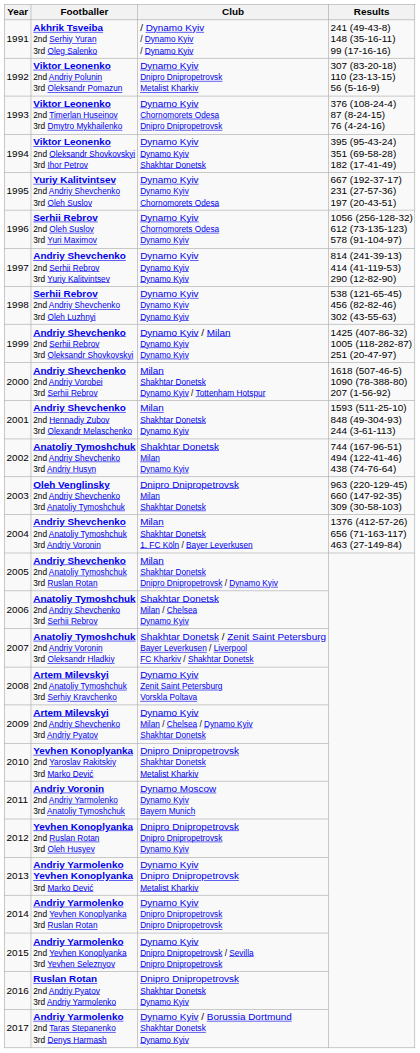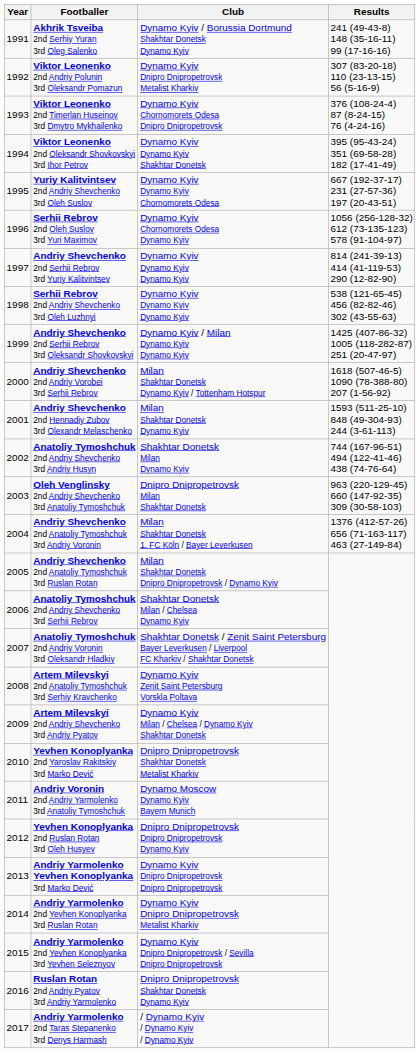Akhrik Tsveiba 2nd Serhiy Yuran 3rd Oleg Salenko | Club: / Dynamo Kyiv / Dynamo Kyiv / Dynamo Kyiv -> Dynamo Kyiv / Borussia Dortmund Shakhtar Donetsk Dynamo Kyiv
Andriy Yarmolenko Yevhen Konoplyanka 3rd Marko Dević | Club: Dynamo Kyiv Dnipro Dnipropetrovsk Metalist Kharkiv -> Dynamo Kyiv Dnipro Dnipropetrovsk Dnipro Dnipropetrovsk
Andriy Yarmolenko 2nd Yevhen Konoplyanka 3rd Ruslan Rotan | Club: Dynamo Kyiv Dnipro Dnipropetrovsk Dnipro Dnipropetrovsk -> Dynamo Kyiv Dnipro Dnipropetrovsk Metalist Kharkiv
Andriy Yarmolenko 2nd Taras Stepanenko 3rd Denys Harmash | Club: Dynamo Kyiv / Borussia Dortmund Shakhtar Donetsk Dynamo Kyiv -> / Dynamo Kyiv / Dynamo Kyiv / Dynamo Kyiv
